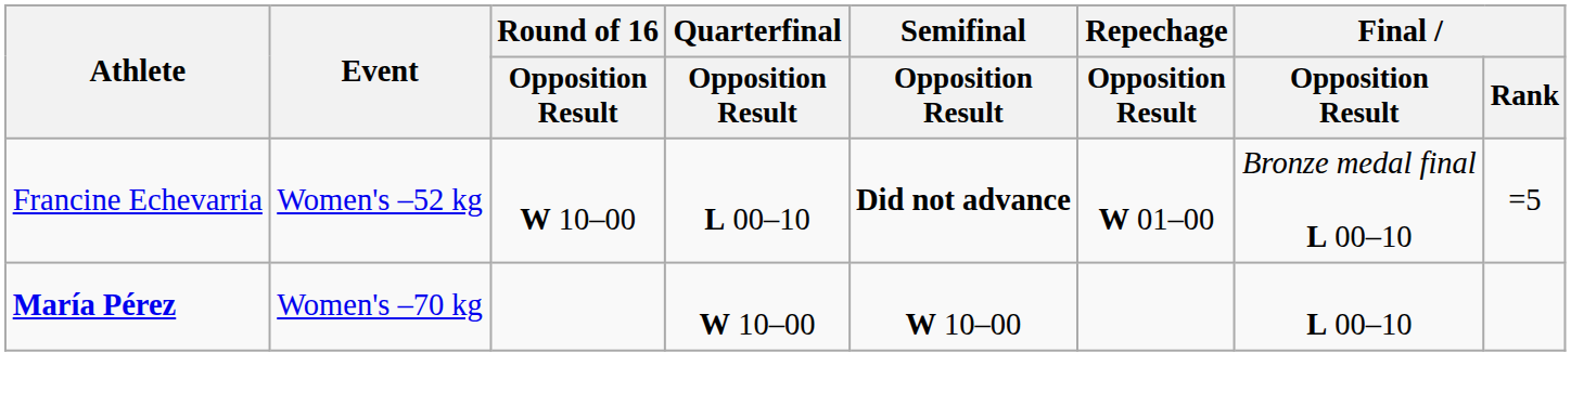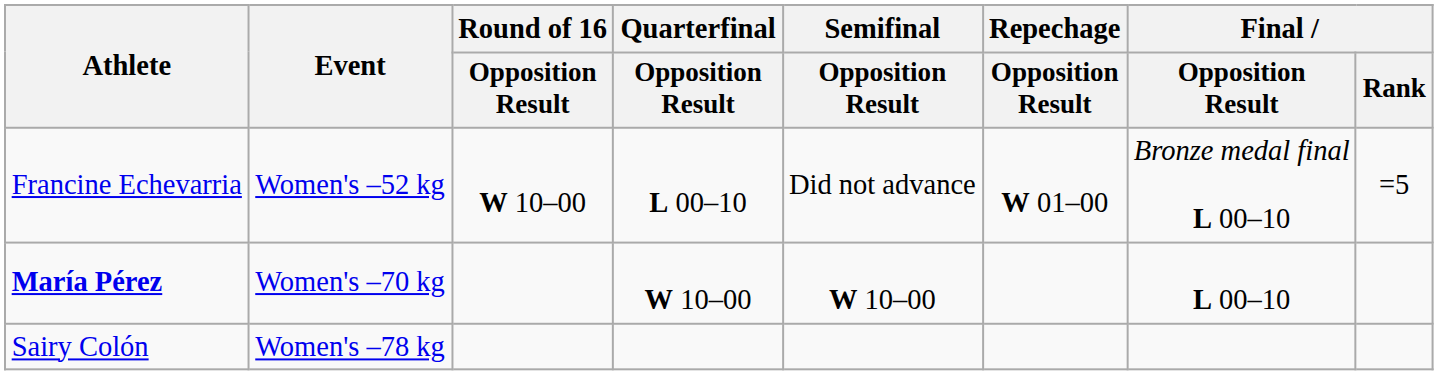Francine Echevarria | Semifinal / Opposition Result: bold -> normal
+ row: Sairy Colón | Women's –78 kg
